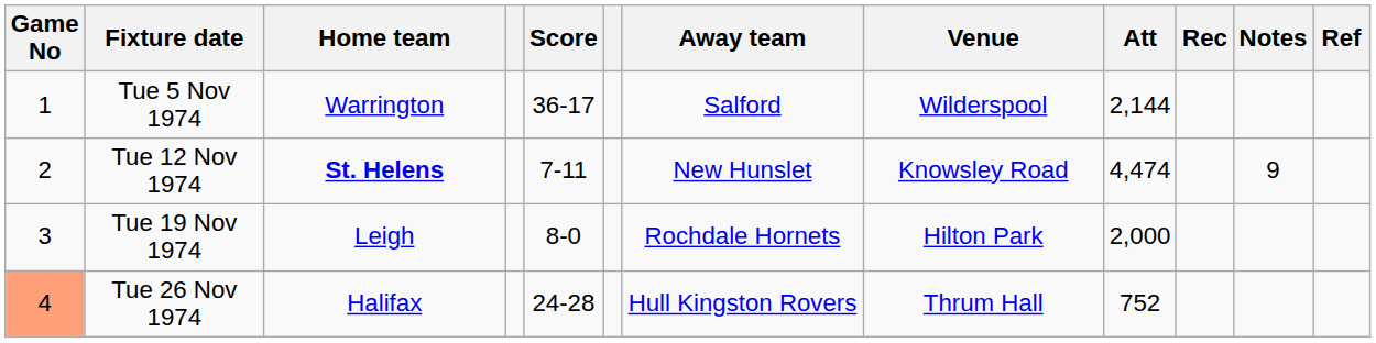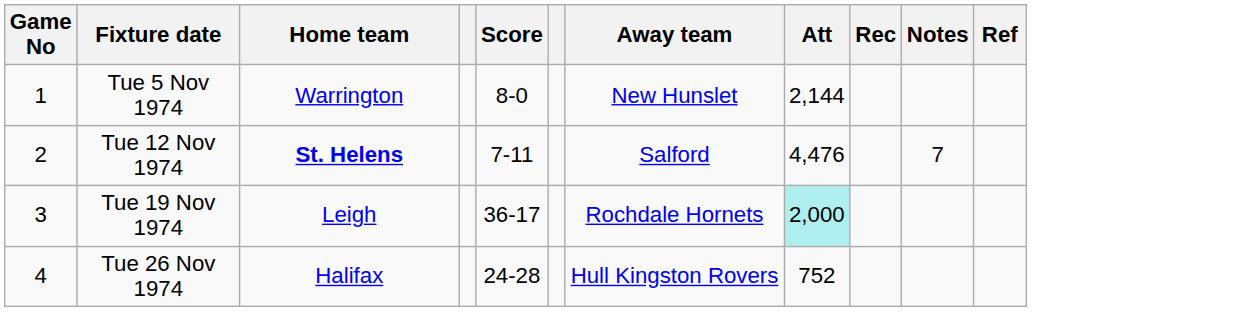- column: Venue | Wilderspool | Knowsley Road | Hilton Park | Thrum Hall
Tue 5 Nov 1974 | Score: 36-17 -> 8-0
Tue 5 Nov 1974 | Away team: Salford -> New Hunslet
Tue 12 Nov 1974 | Away team: New Hunslet -> Salford
Tue 12 Nov 1974 | Att: 4,474 -> 4,476
Tue 12 Nov 1974 | Notes: 9 -> 7
Tue 19 Nov 1974 | Score: 8-0 -> 36-17
Tue 19 Nov 1974 | Att: no background -> paleturquoise background
Tue 26 Nov 1974 | Game No: lightsalmon background -> no background
